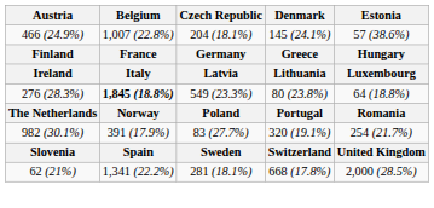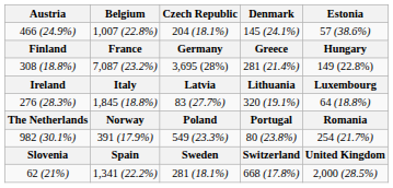+ row: 308 (18.8%) | 7,087 (23.2%) | 3,695 (28%) | 281 (21.4%) | 149 (22.8%)
276 (28.3%) | Belgium: bold -> normal
276 (28.3%) | Czech Republic: 549 (23.3%) -> 83 (27.7%)
276 (28.3%) | Denmark: 80 (23.8%) -> 320 (19.1%)
982 (30.1%) | Czech Republic: 83 (27.7%) -> 549 (23.3%)
982 (30.1%) | Denmark: 320 (19.1%) -> 80 (23.8%)
